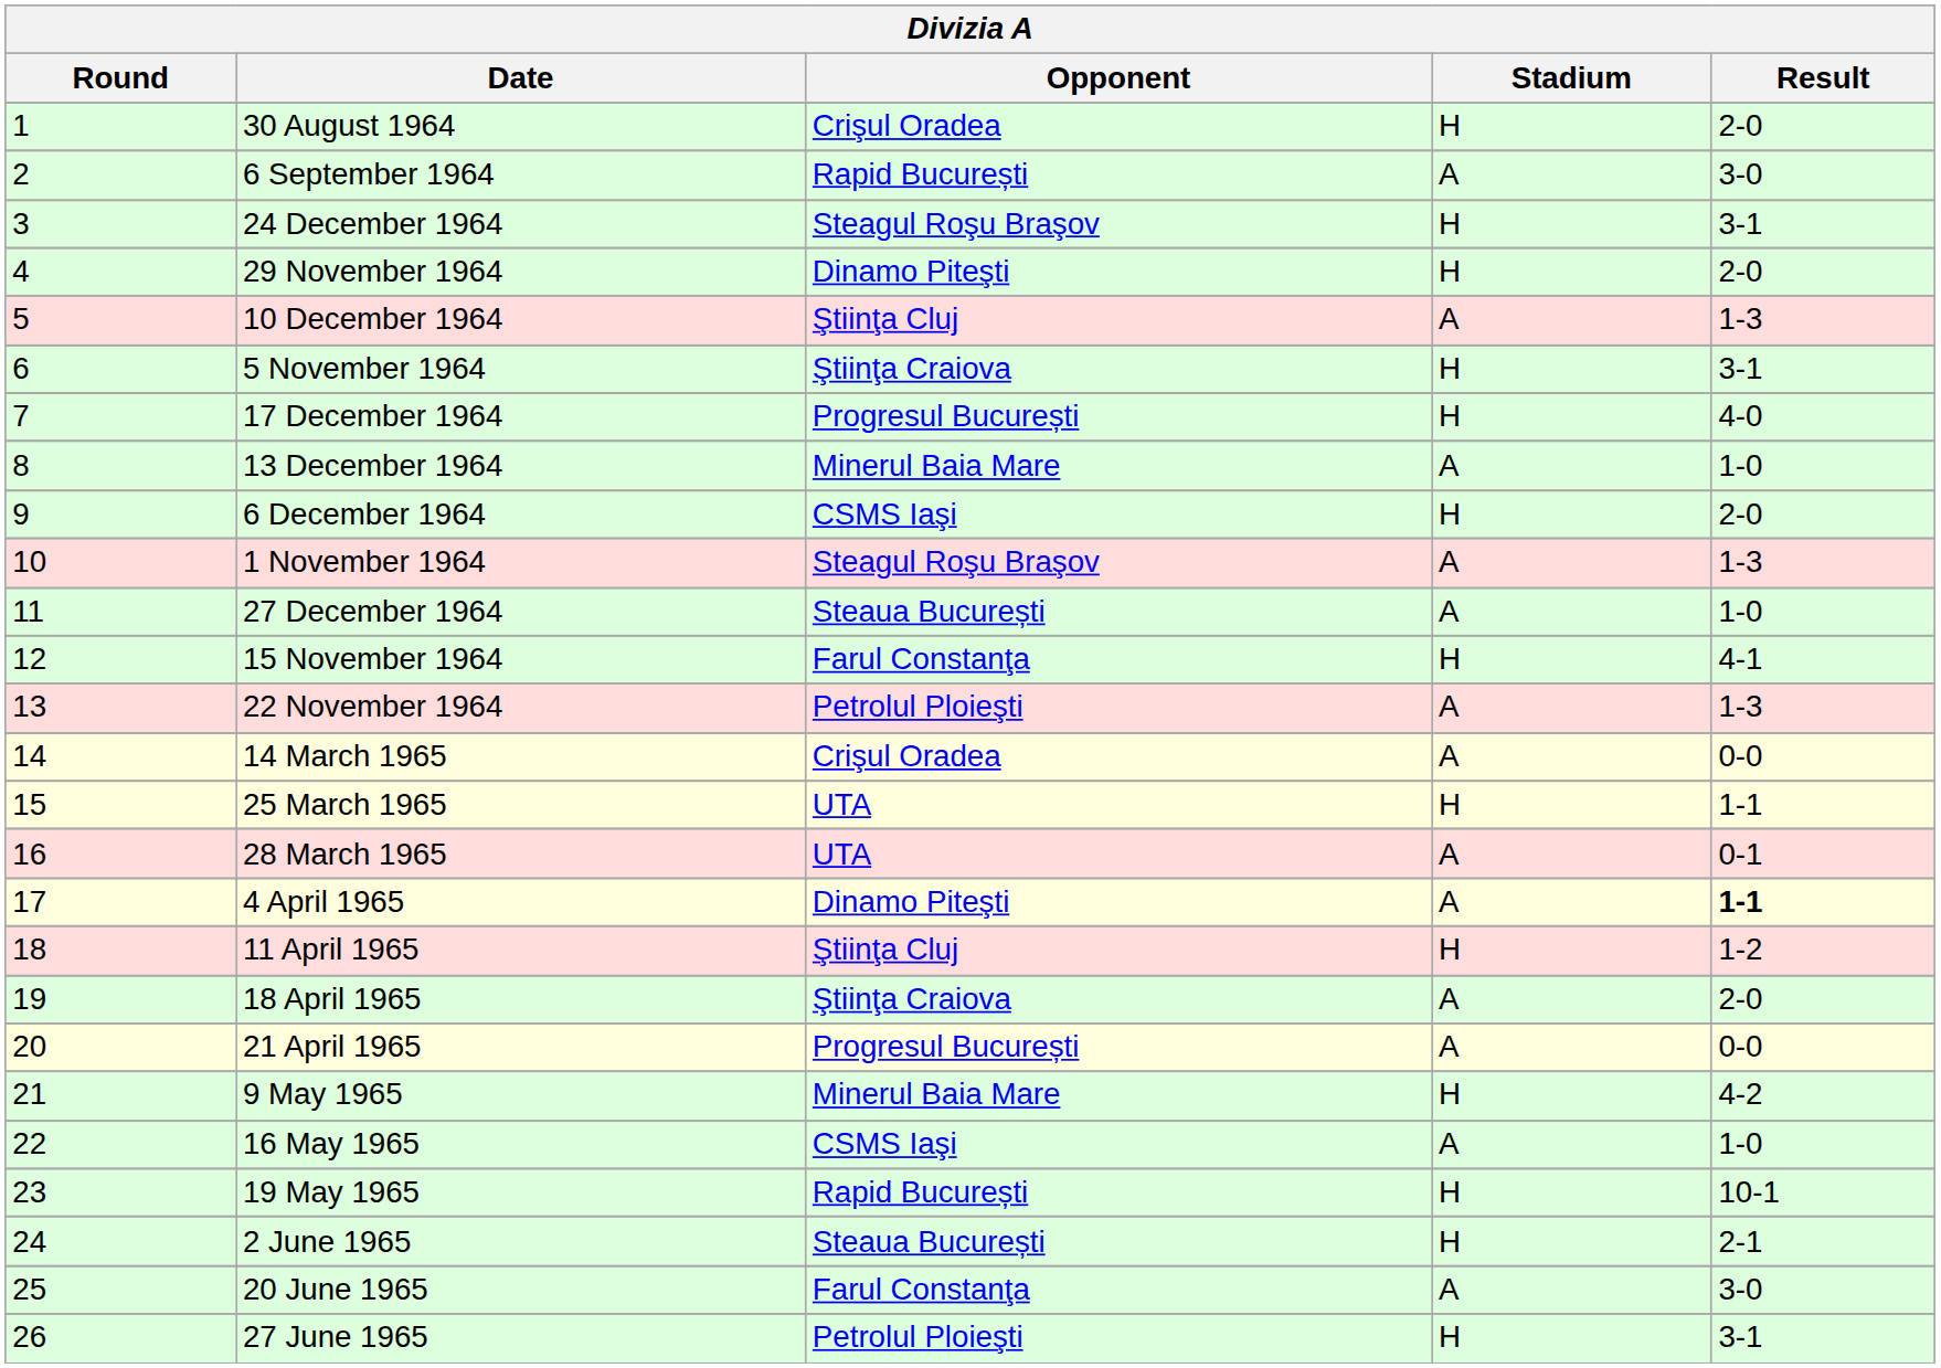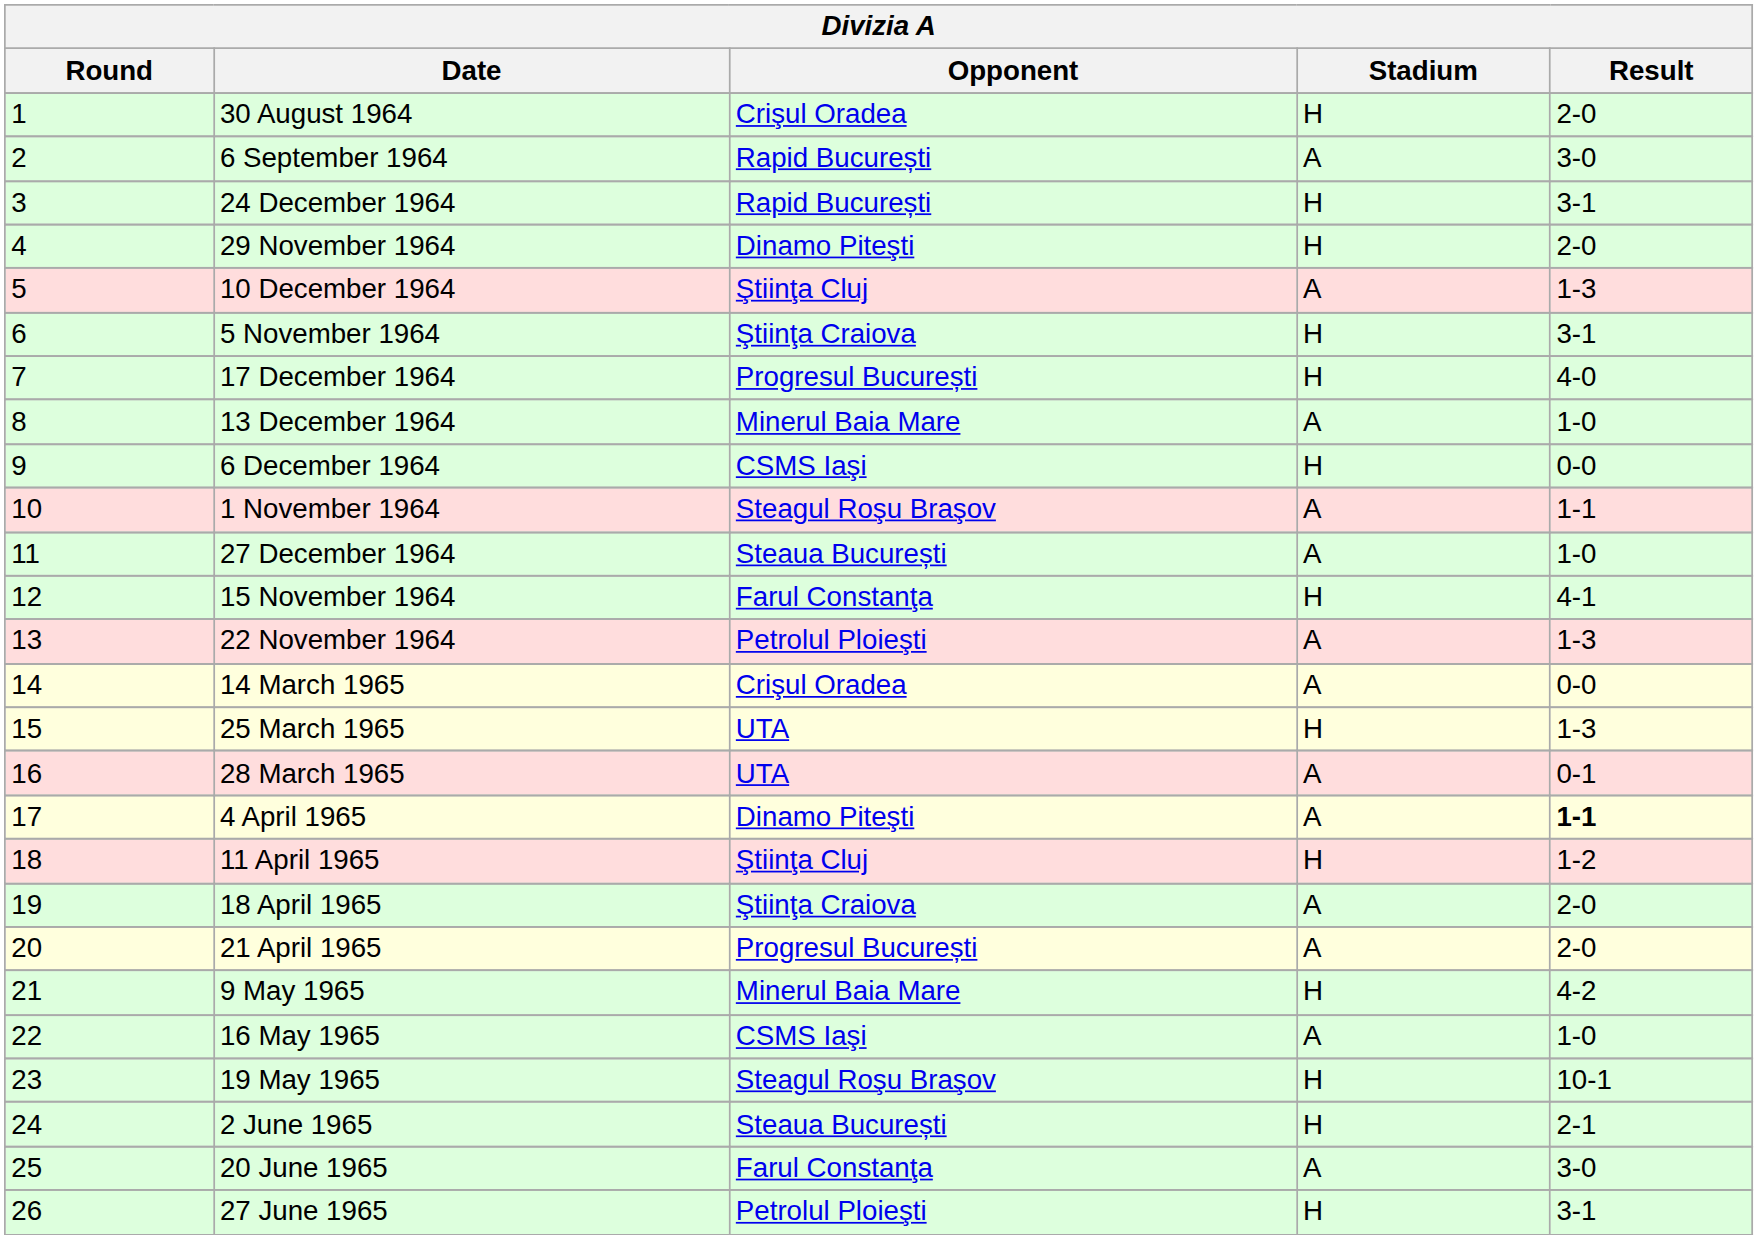24 December 1964 | Opponent: Steagul Roşu Braşov -> Rapid București
6 December 1964 | Result: 2-0 -> 0-0
1 November 1964 | Result: 1-3 -> 1-1
25 March 1965 | Result: 1-1 -> 1-3
21 April 1965 | Result: 0-0 -> 2-0
19 May 1965 | Opponent: Rapid București -> Steagul Roşu Braşov
